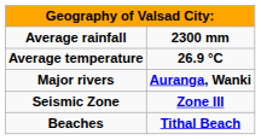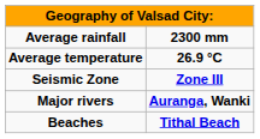rows swapped: Seismic Zone <-> Major rivers
